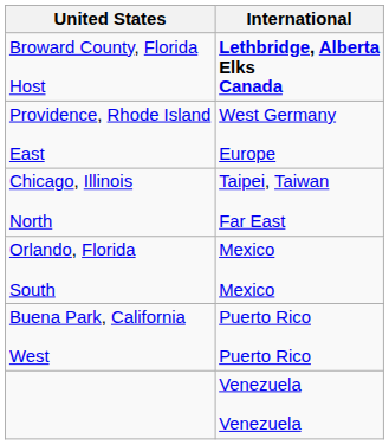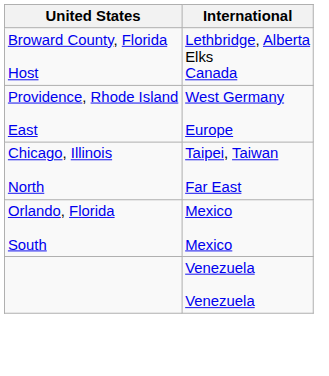Broward County, Florida Host | International: bold -> normal
- row: Buena Park, California West | Puerto Rico Puerto Rico
